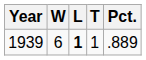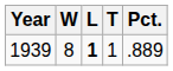1939 | W: 6 -> 8
